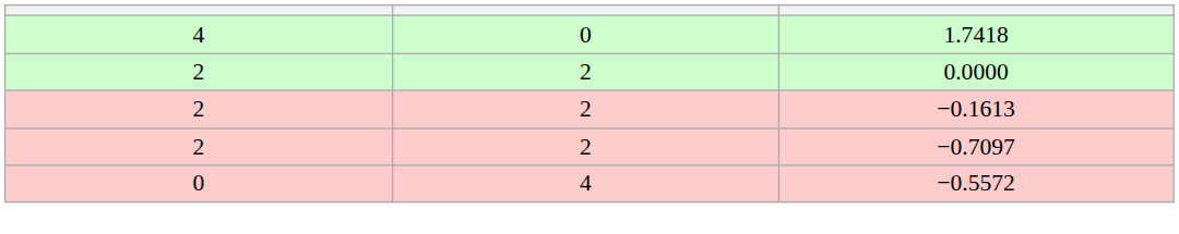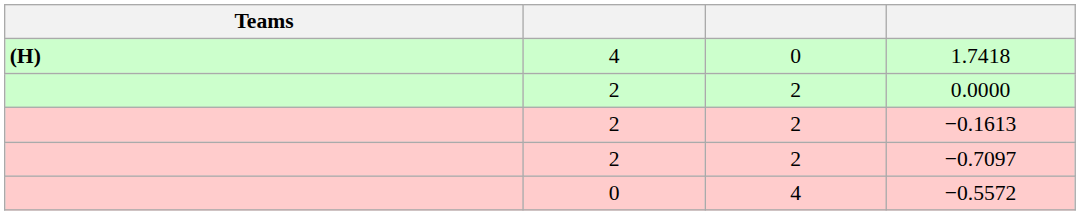+ column: Teams | (H)
